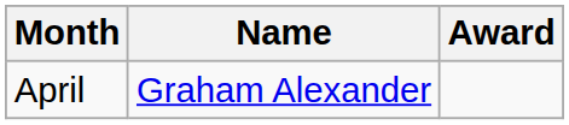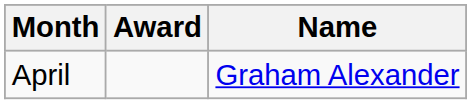columns swapped: Name <-> Award
